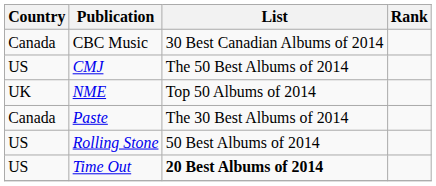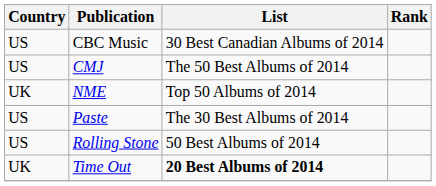CBC Music | Country: Canada -> US
Paste | Country: Canada -> US
Time Out | Country: US -> UK
